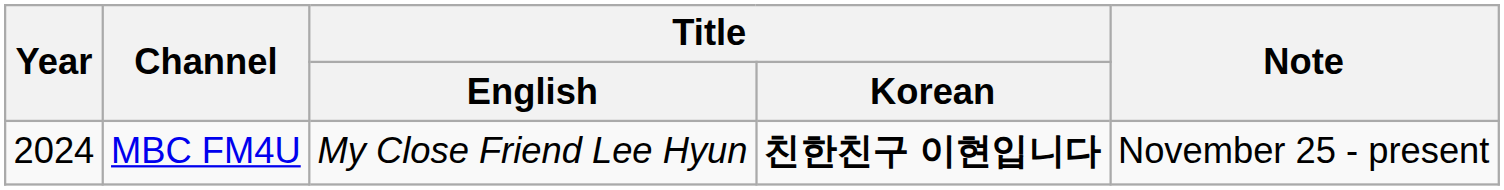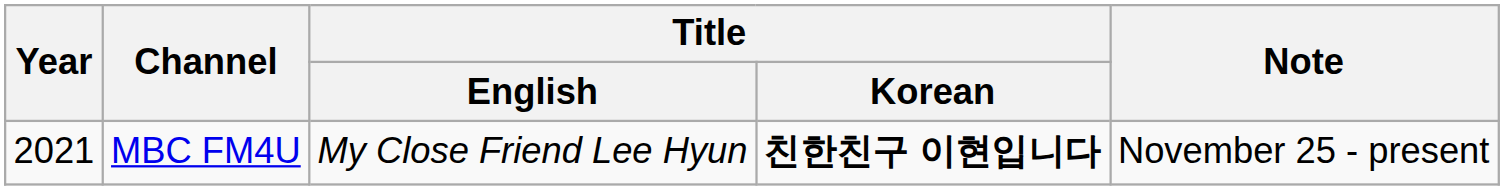MBC FM4U | Year: 2024 -> 2021
